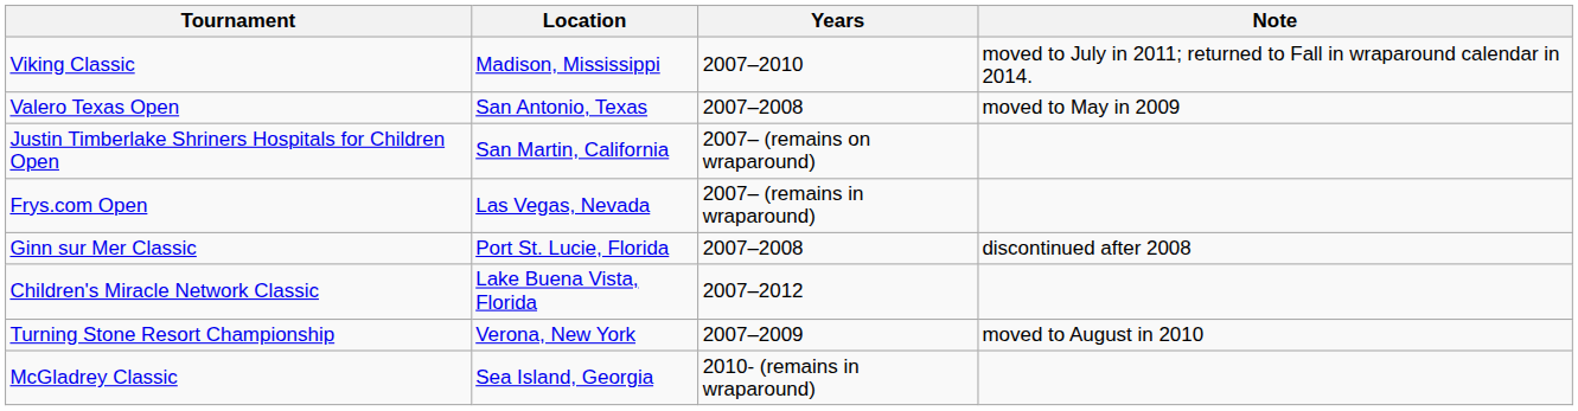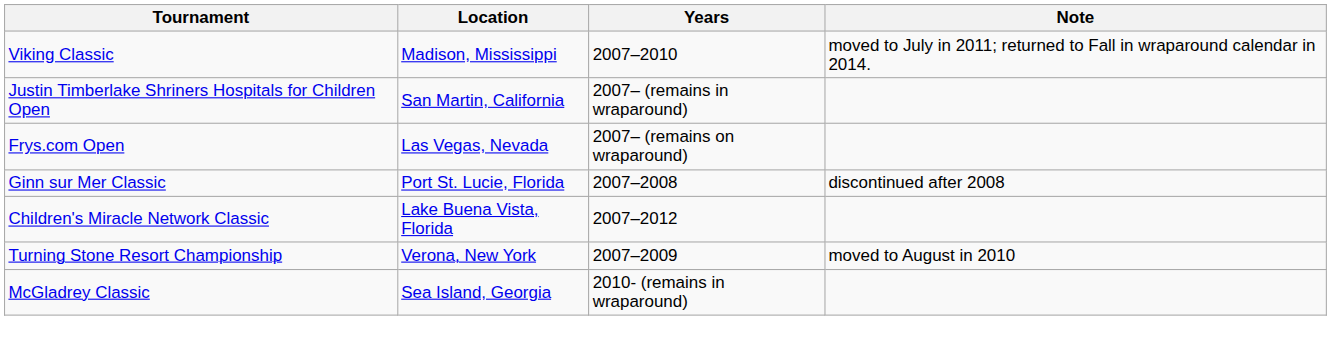- row: Valero Texas Open | San Antonio, Texas | 2007–2008 | moved to May in 2009
Justin Timberlake Shriners Hospitals for Children Open | Years: 2007– (remains on wraparound) -> 2007– (remains in wraparound)
Frys.com Open | Years: 2007– (remains in wraparound) -> 2007– (remains on wraparound)
